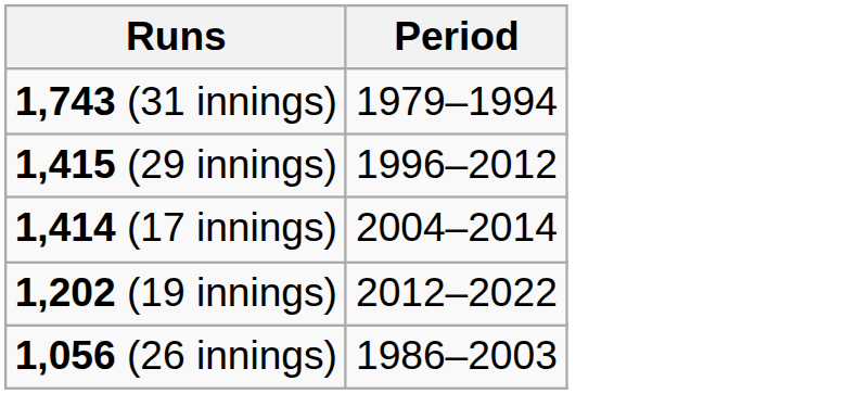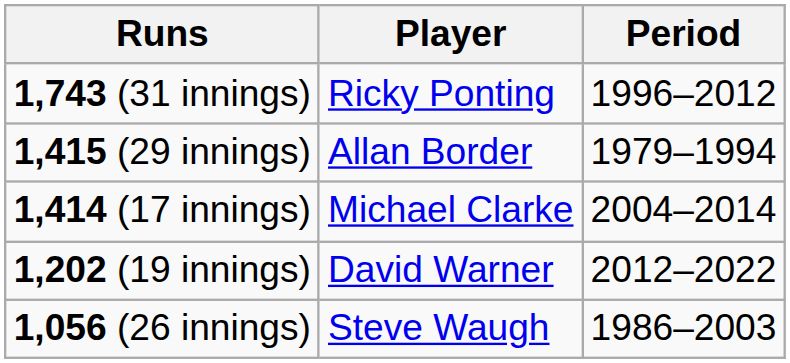+ column: Player | Ricky Ponting | Allan Border | Michael Clarke | David Warner | Steve Waugh
1,743 (31 innings) | Period: 1979–1994 -> 1996–2012
1,415 (29 innings) | Period: 1996–2012 -> 1979–1994
